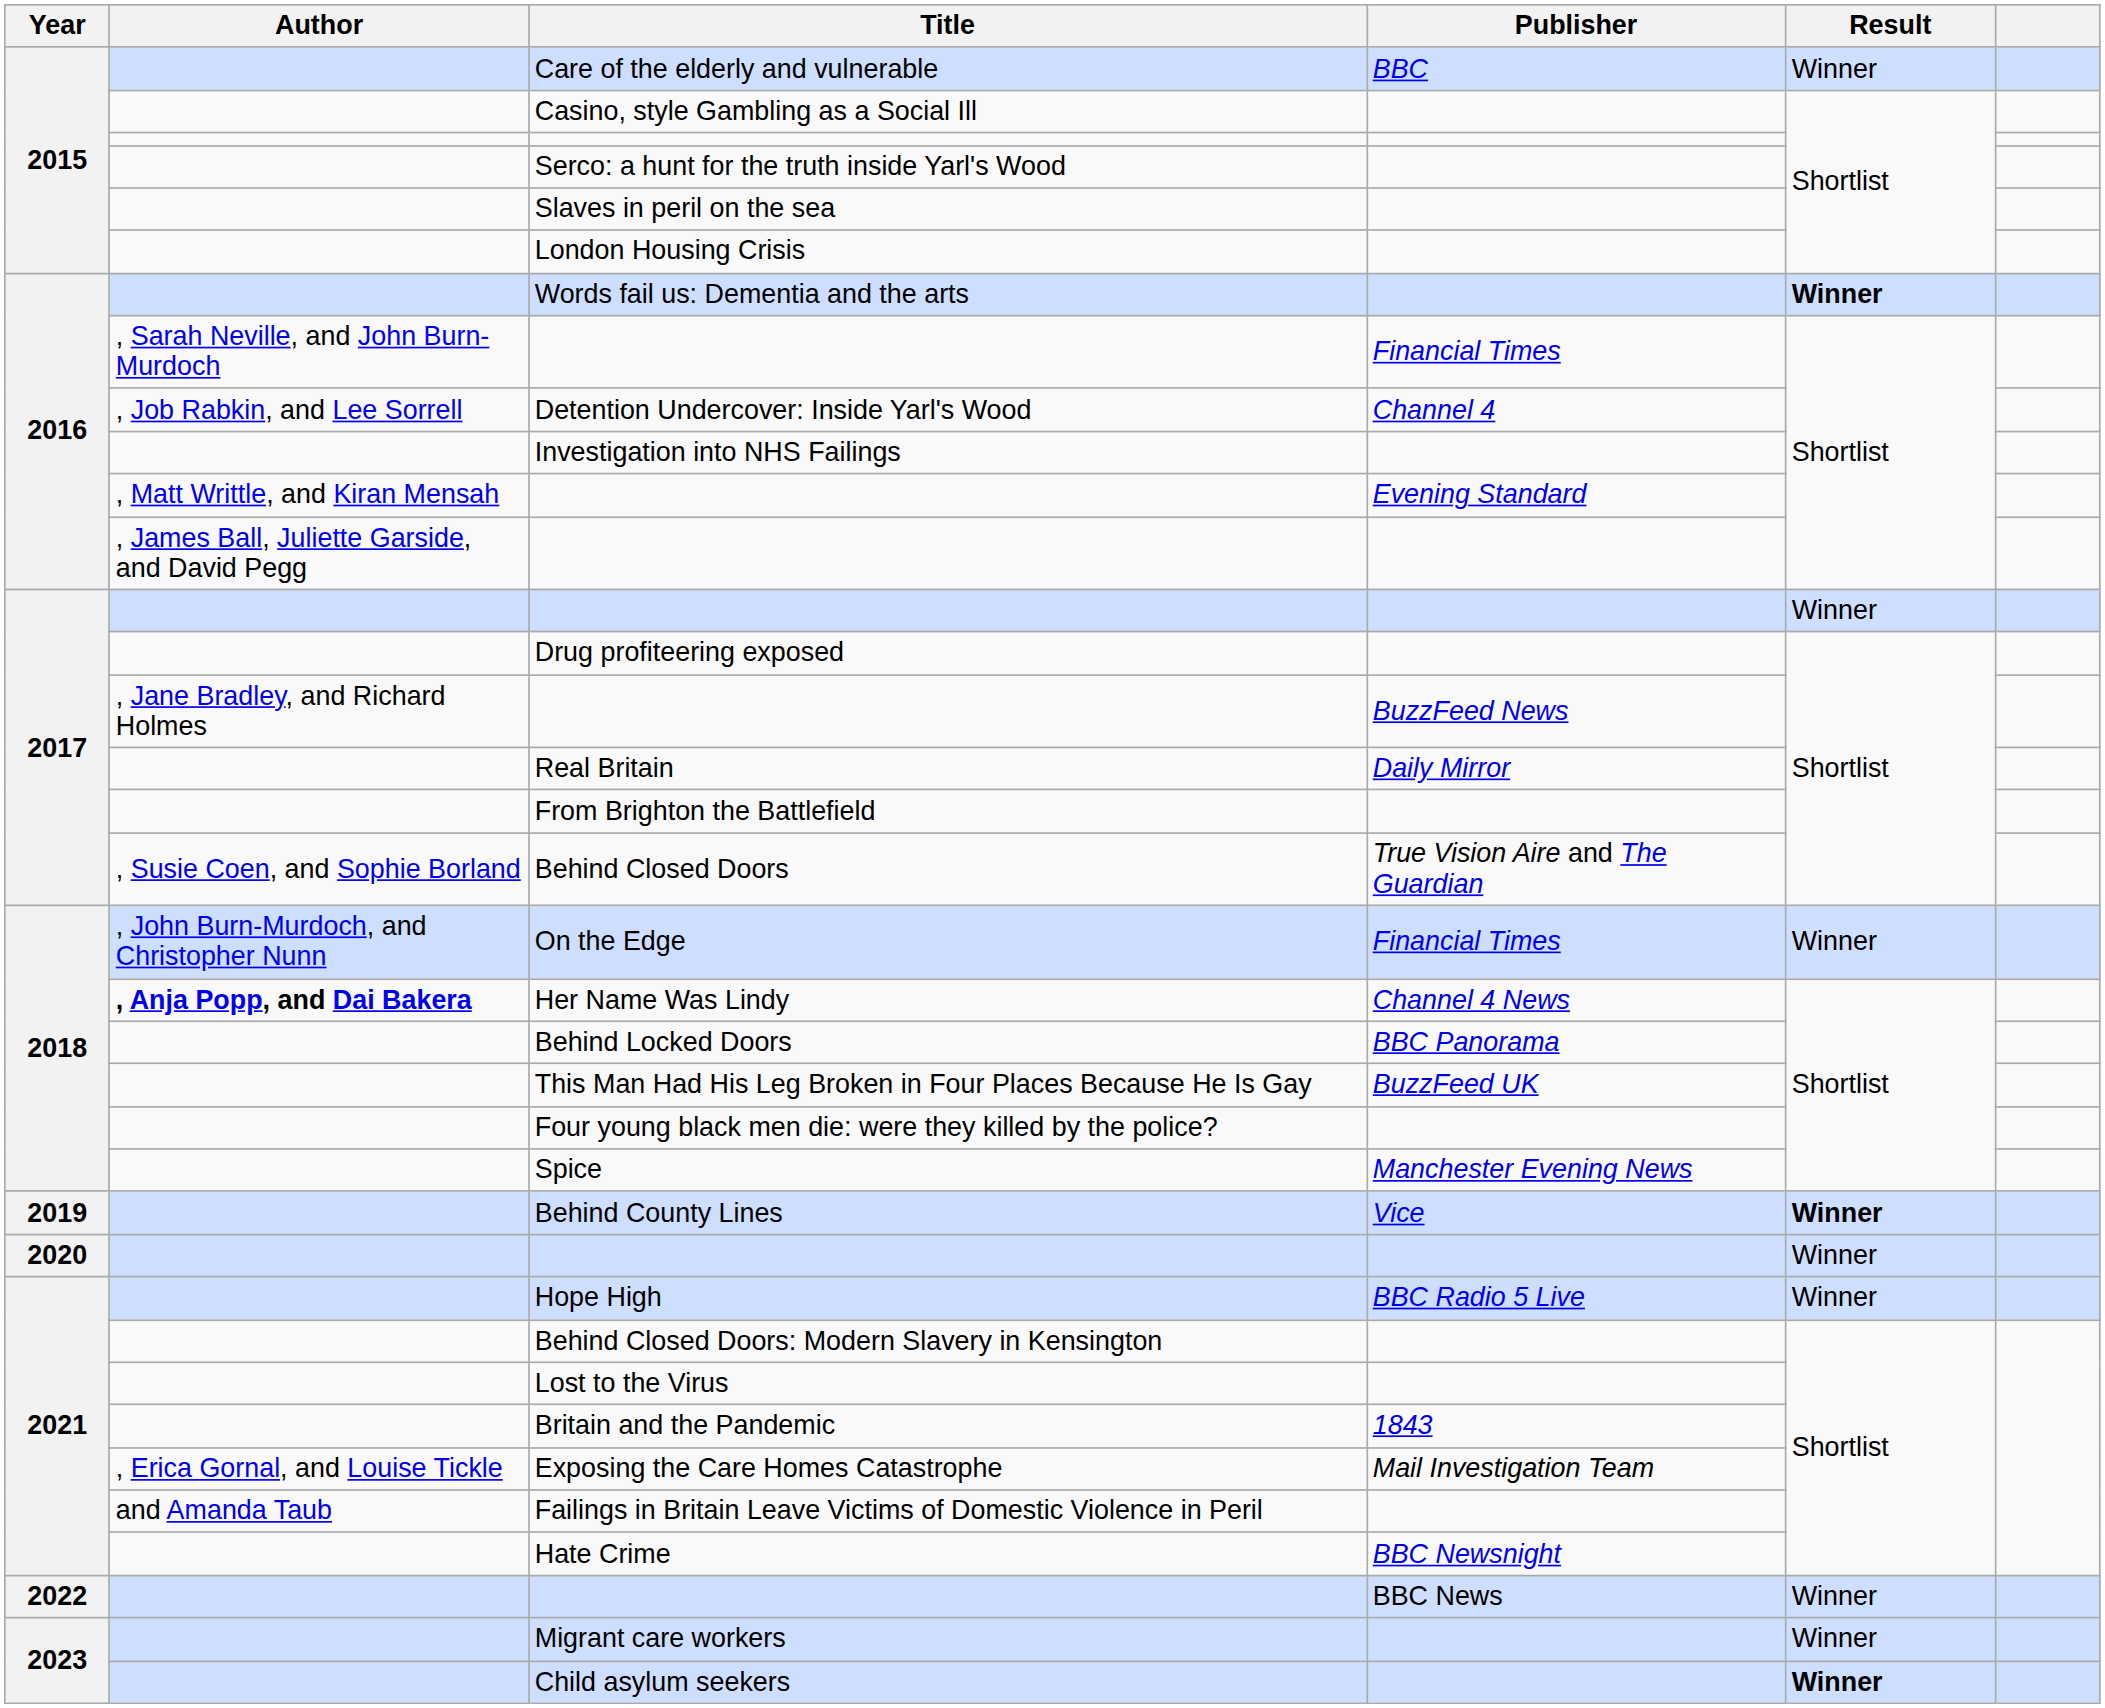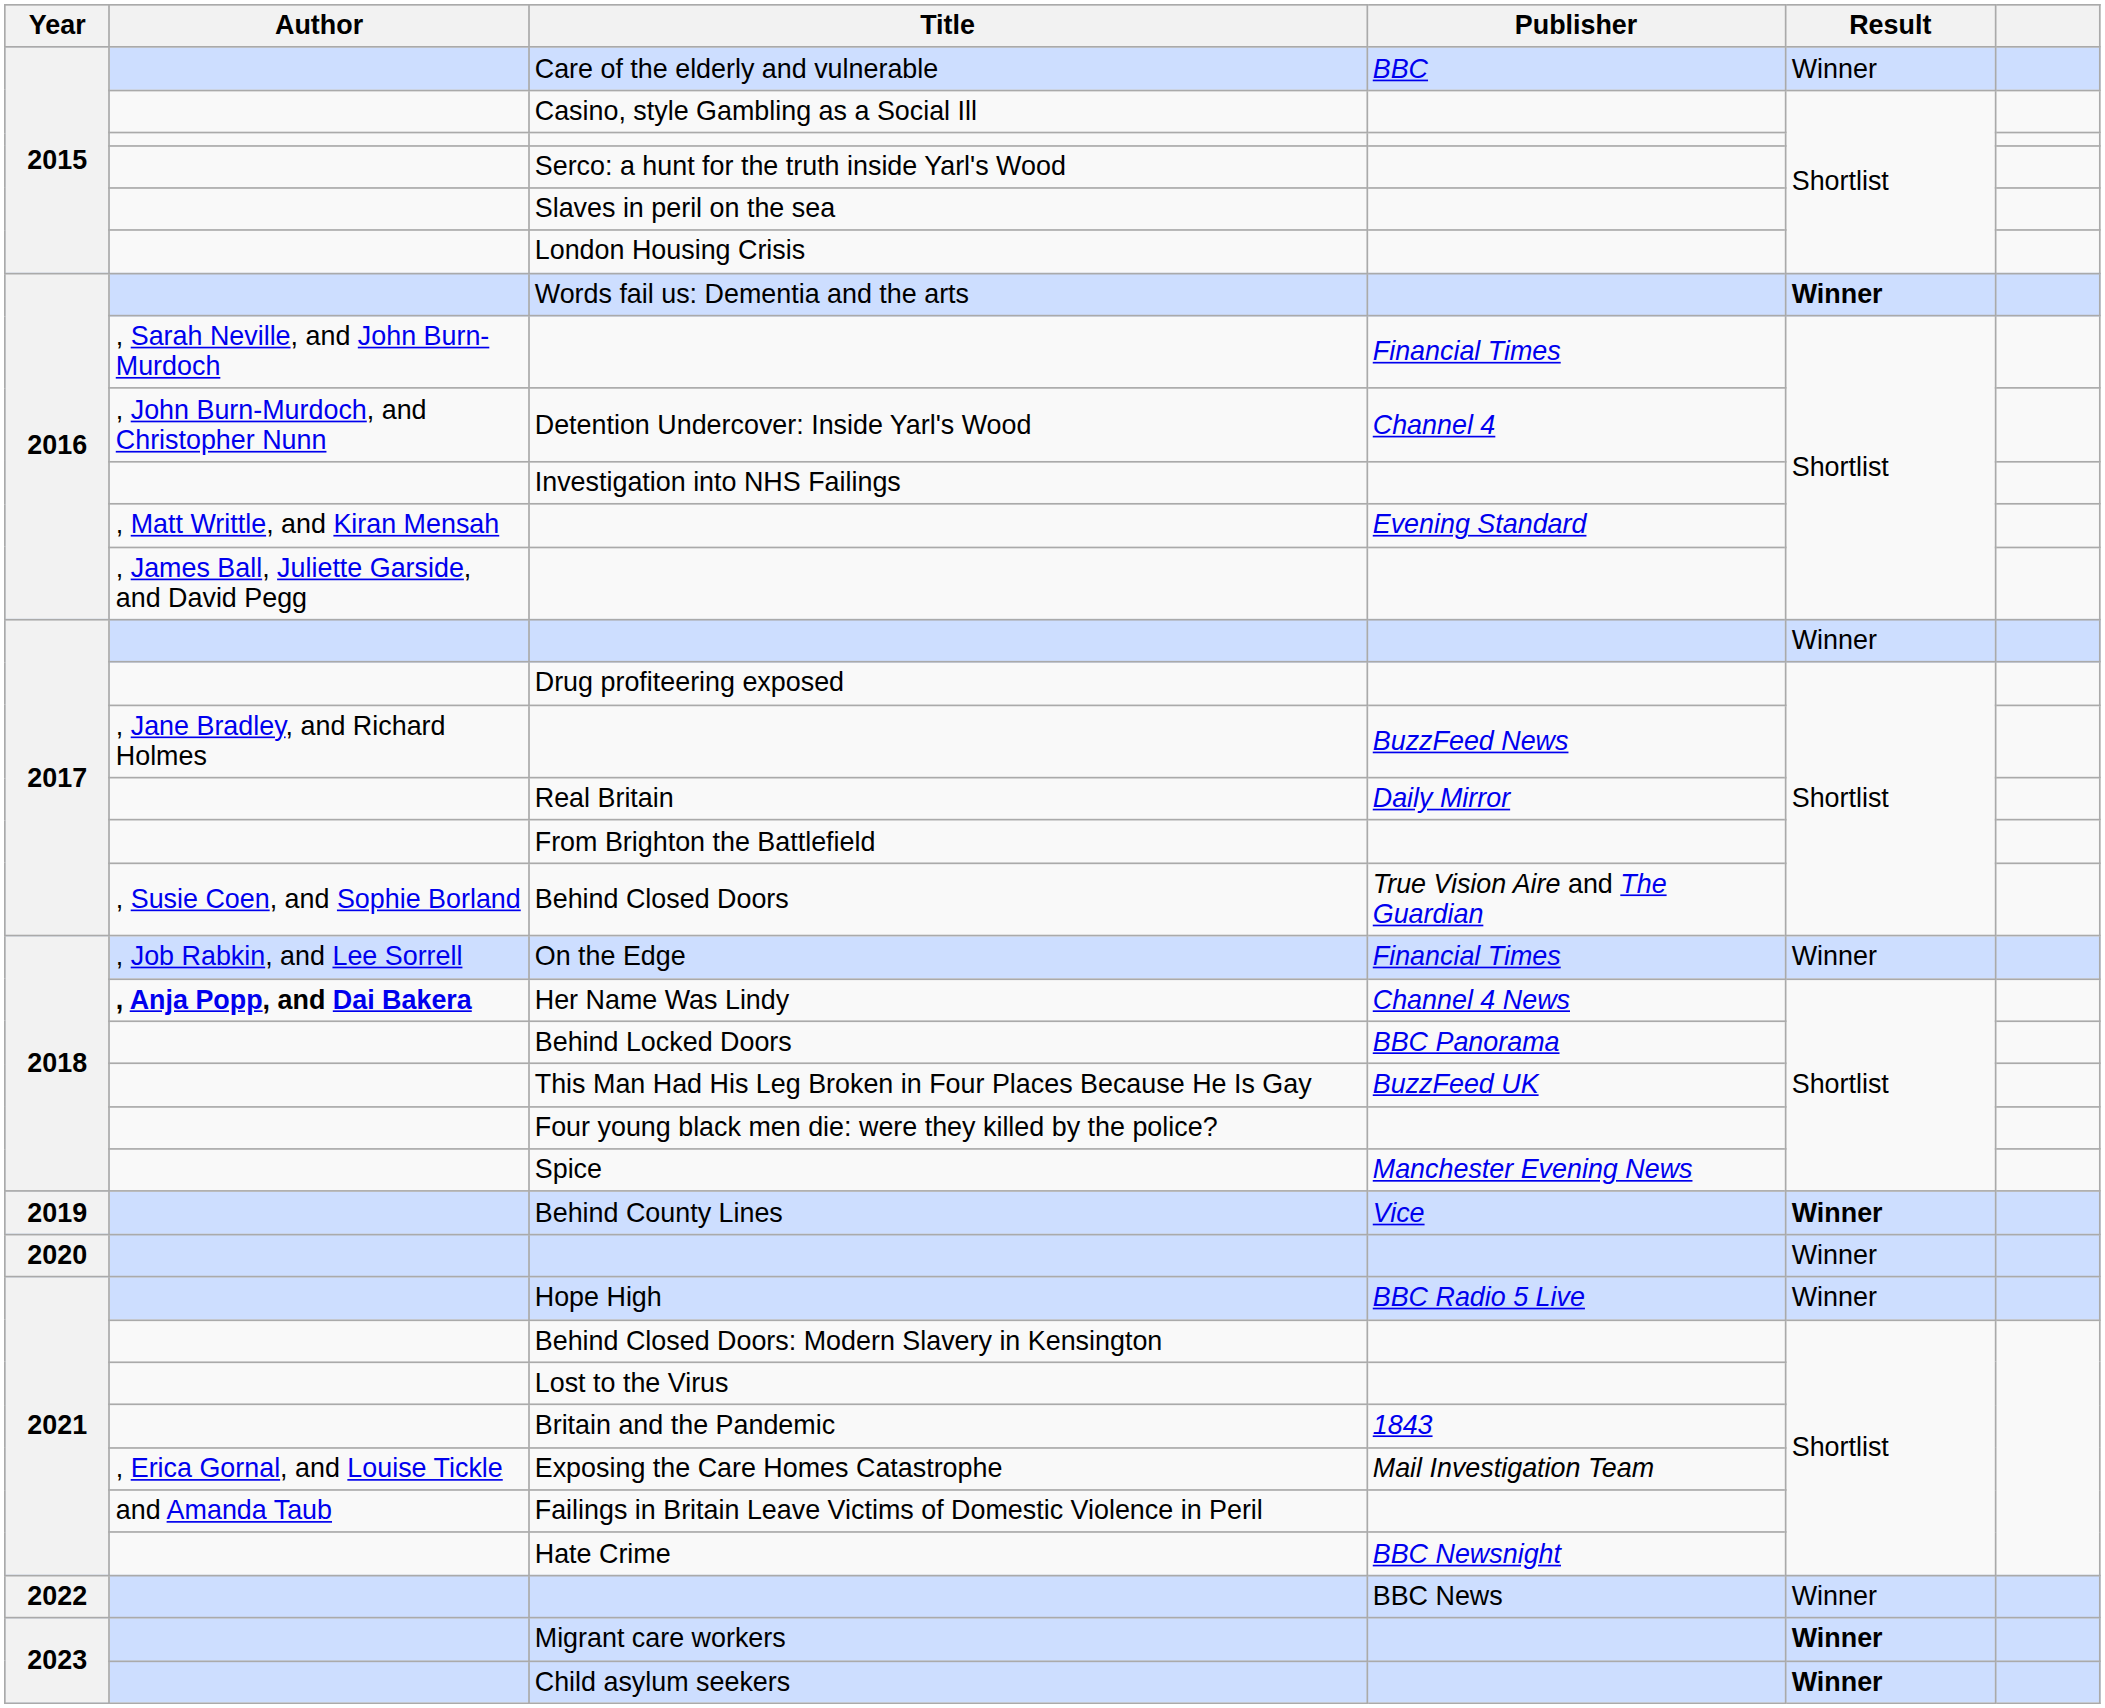Detention Undercover: Inside Yarl's Wood | Author: , Job Rabkin, and Lee Sorrell -> , John Burn-Murdoch, and Christopher Nunn
On the Edge | Author: , John Burn-Murdoch, and Christopher Nunn -> , Job Rabkin, and Lee Sorrell
Migrant care workers | Result: normal -> bold
